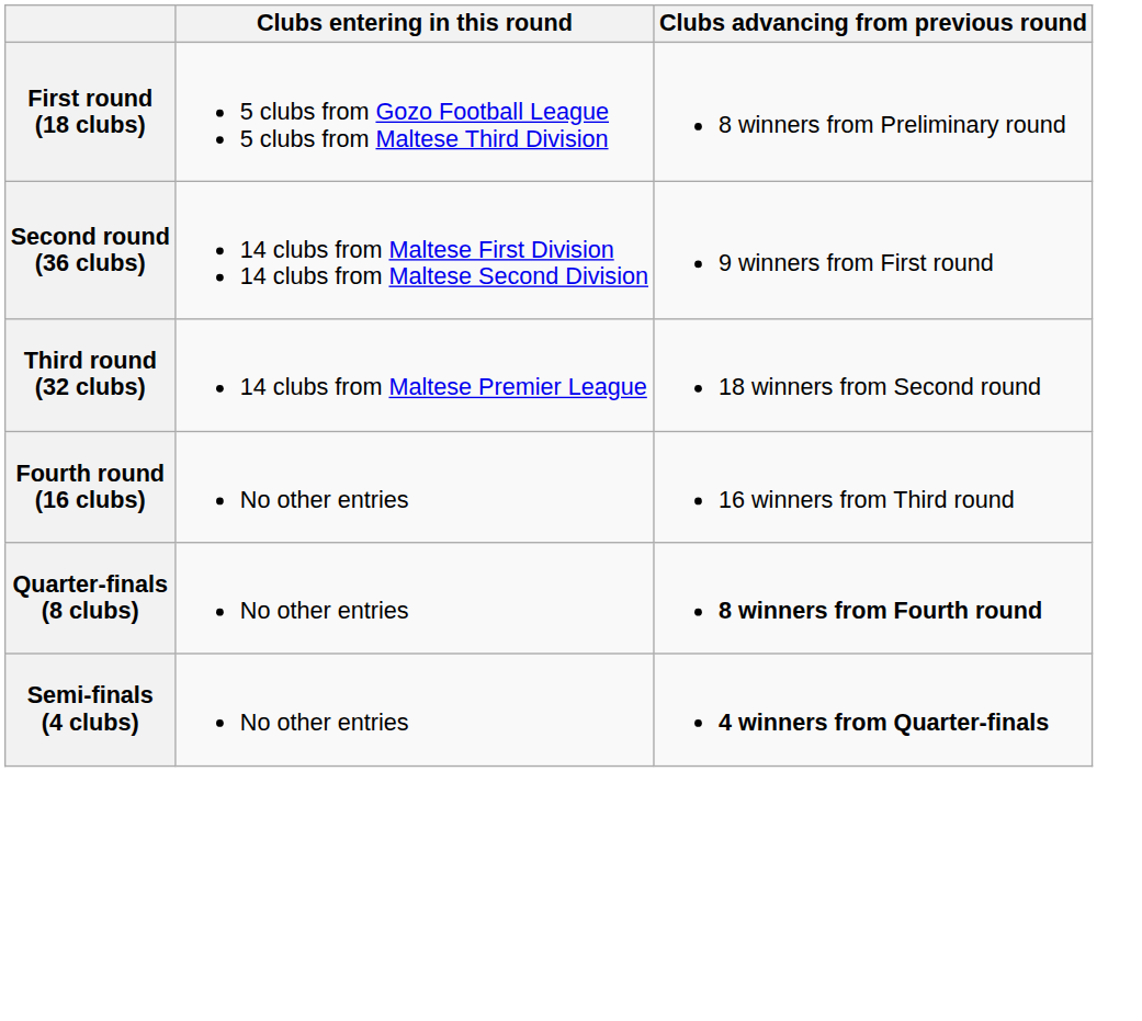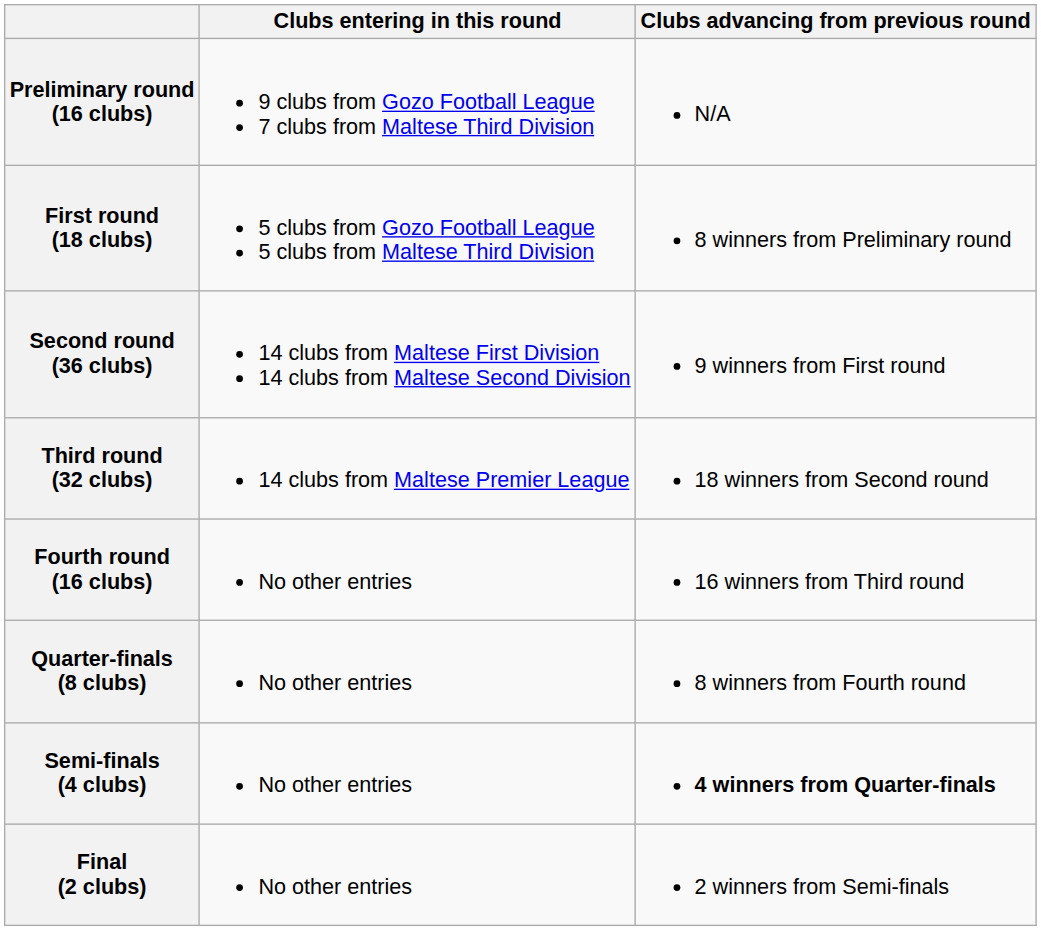+ row: Preliminary round (16 clubs) | 9 clubs from Gozo Football League 7 clubs from Maltese Third Division | N/A
Quarter-finals (8 clubs) | Clubs advancing from previous round: bold -> normal
+ row: Final (2 clubs) | No other entries | 2 winners from Semi-finals
